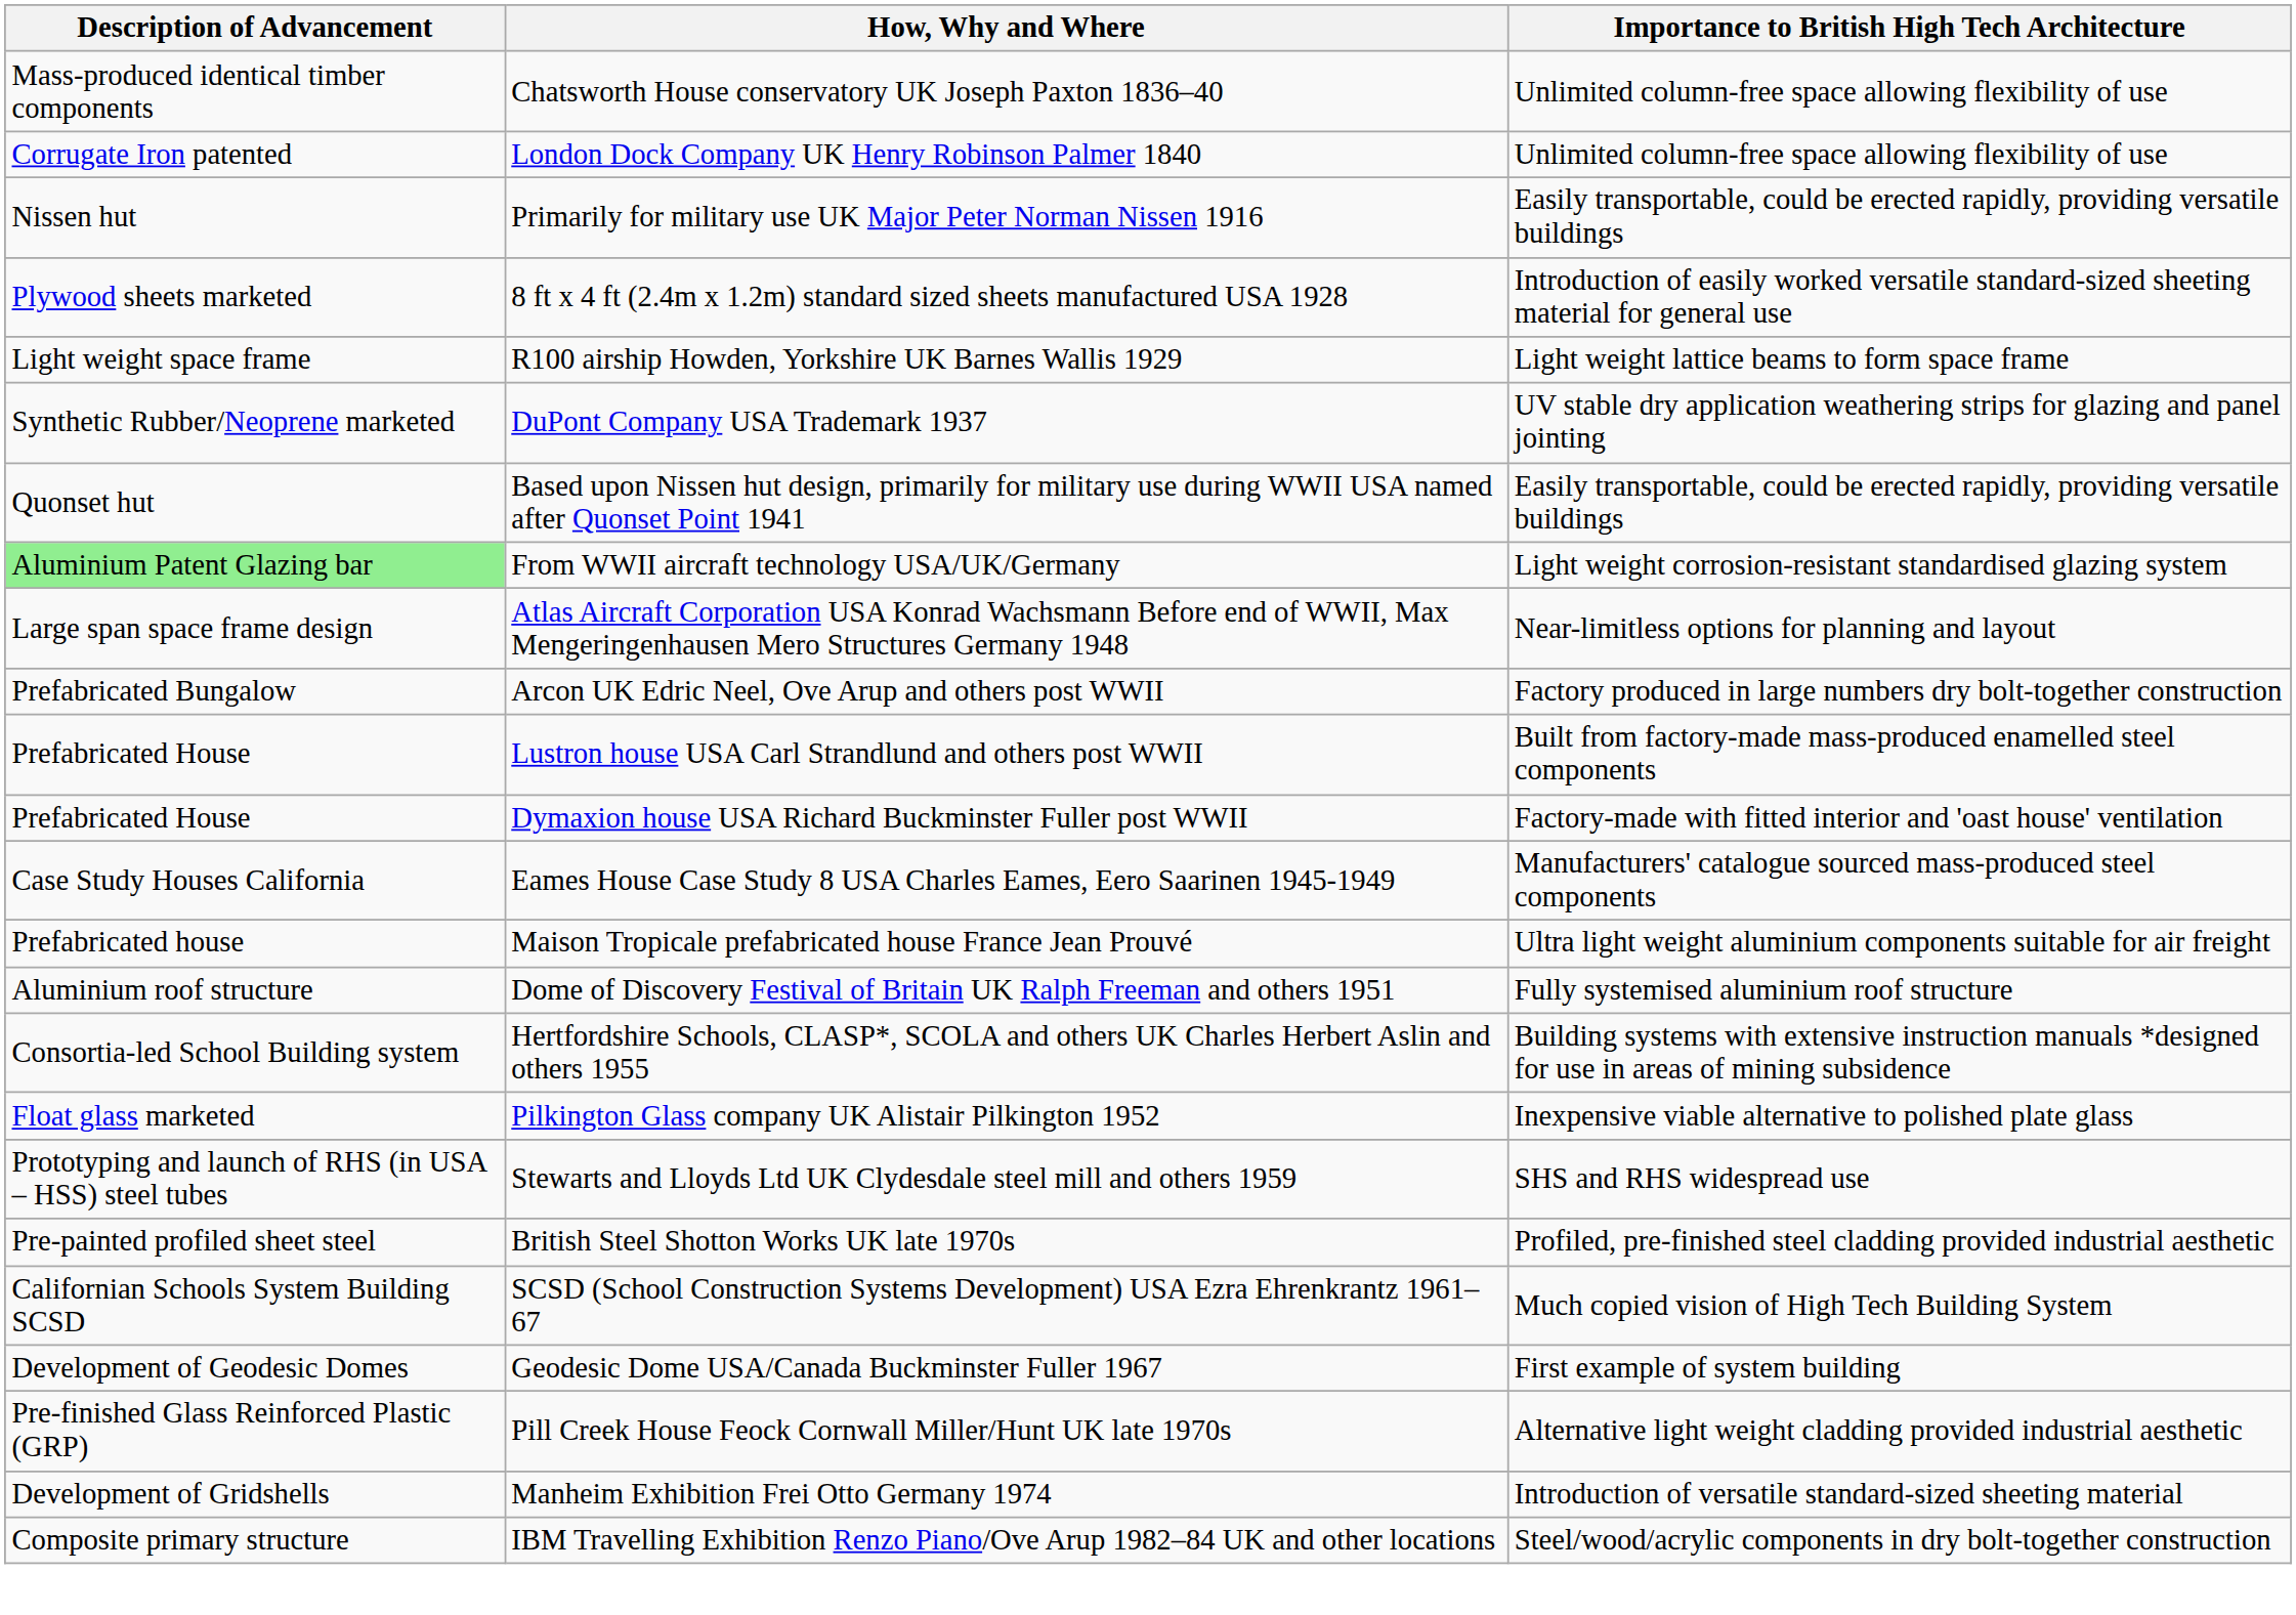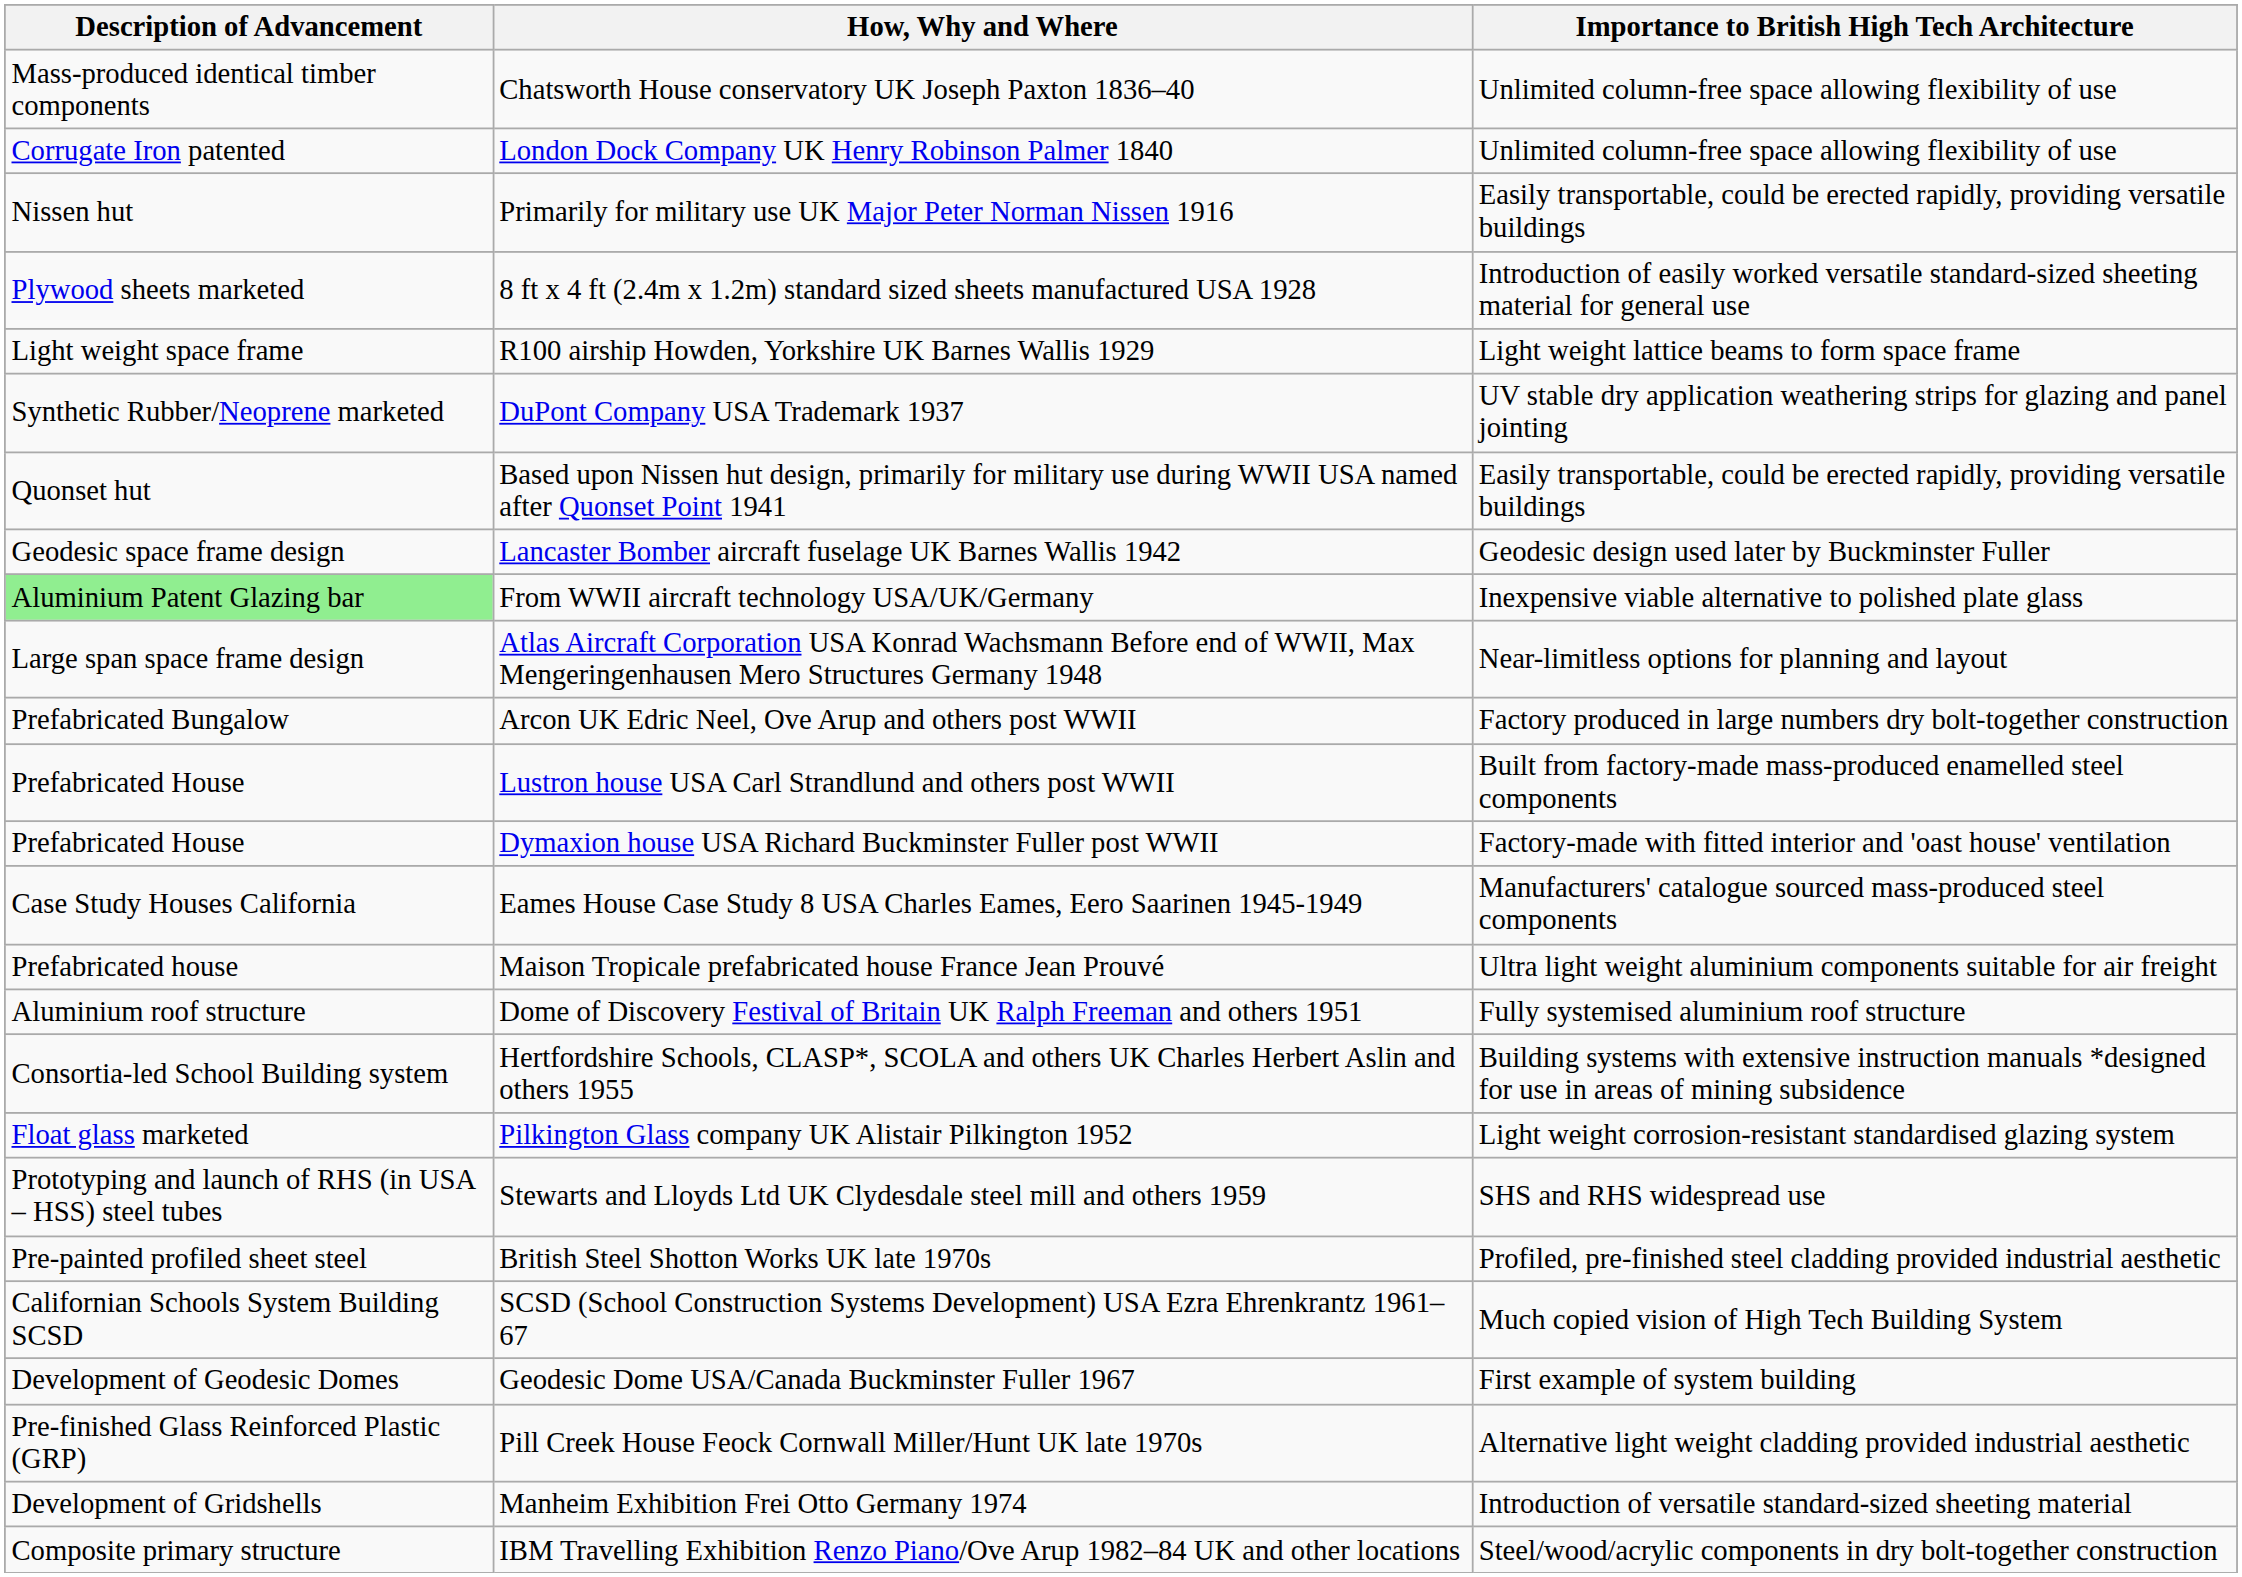+ row: Geodesic space frame design | Lancaster Bomber aircraft fuselage UK Barnes Wallis 1942 | Geodesic design used later by Buckminster Fuller
From WWII aircraft technology USA/UK/Germany | Importance to British High Tech Architecture: Light weight corrosion-resistant standardised glazing system -> Inexpensive viable alternative to polished plate glass
Pilkington Glass company UK Alistair Pilkington 1952 | Importance to British High Tech Architecture: Inexpensive viable alternative to polished plate glass -> Light weight corrosion-resistant standardised glazing system
